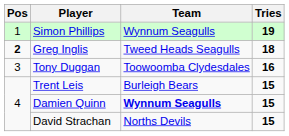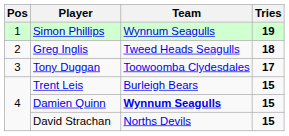Greg Inglis | Pos: bold -> normal
Tony Duggan | Tries: 16 -> 17
